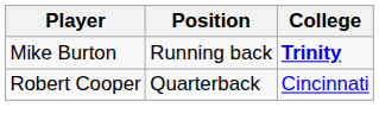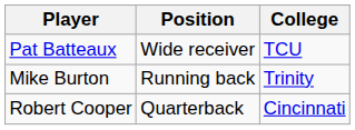+ row: Pat Batteaux | Wide receiver | TCU
Mike Burton | College: bold -> normal
